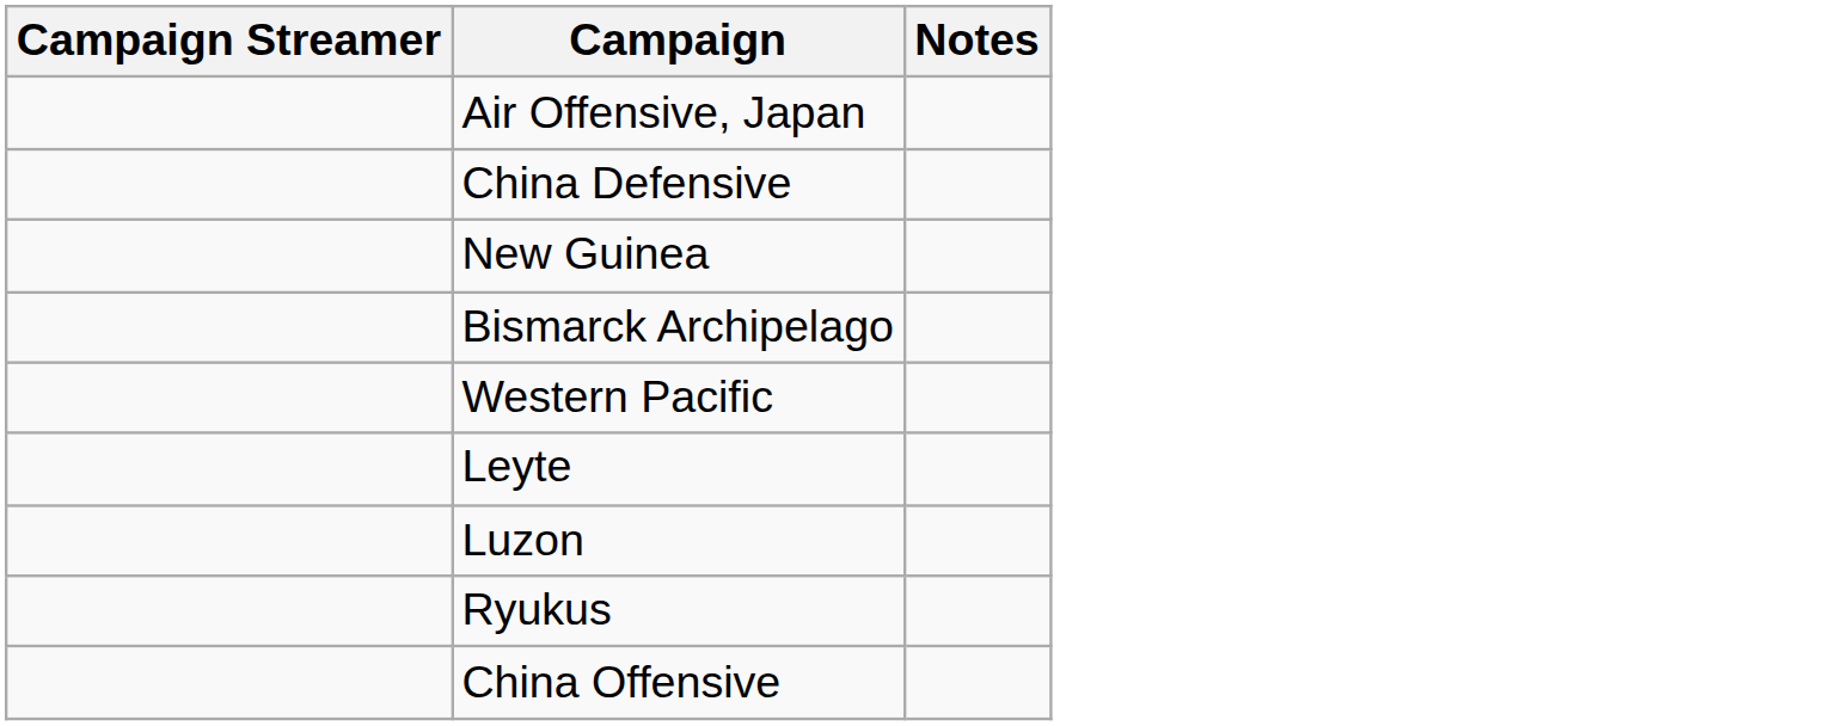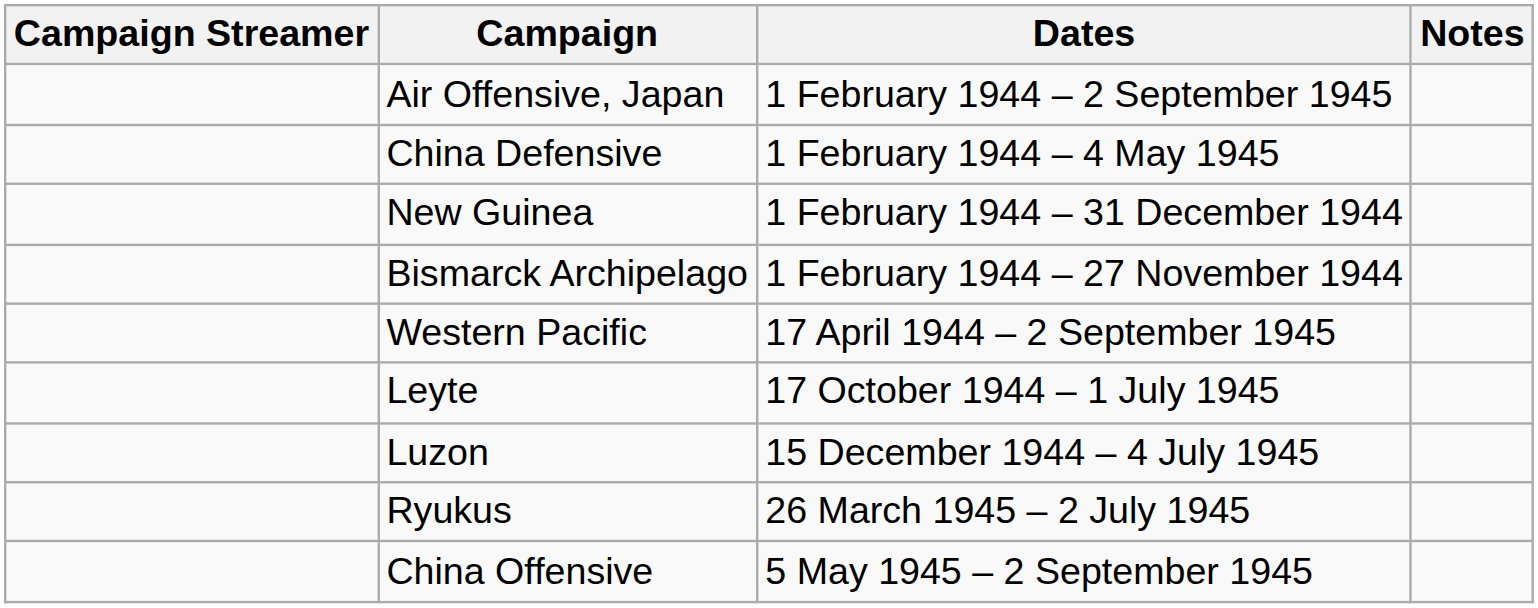+ column: Dates | 1 February 1944 – 2 September 1945 | 1 February 1944 – 4 May 1945 | 1 February 1944 – 31 December 1944 | 1 February 1944 – 27 November 1944 | 17 April 1944 – 2 September 1945 | 17 October 1944 – 1 July 1945 | 15 December 1944 – 4 July 1945 | 26 March 1945 – 2 July 1945 | 5 May 1945 – 2 September 1945
